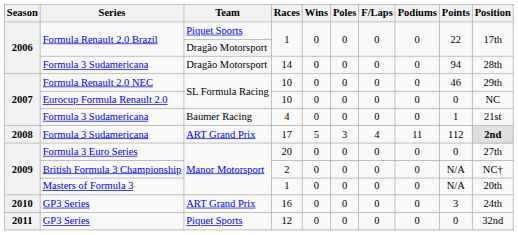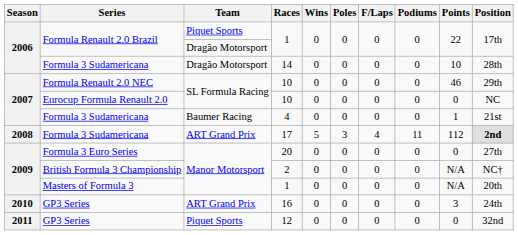14 | Points: 94 -> 10
